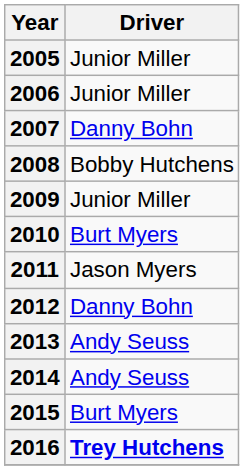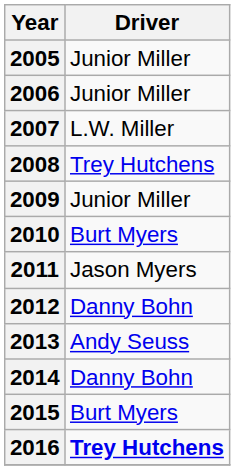2007 | Driver: Danny Bohn -> L.W. Miller
2008 | Driver: Bobby Hutchens -> Trey Hutchens
2014 | Driver: Andy Seuss -> Danny Bohn
